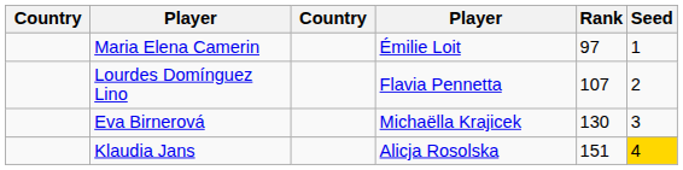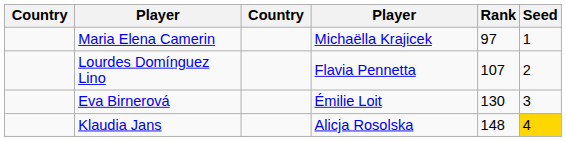Maria Elena Camerin | column 4: Émilie Loit -> Michaëlla Krajicek
Eva Birnerová | column 4: Michaëlla Krajicek -> Émilie Loit
Klaudia Jans | Rank: 151 -> 148
